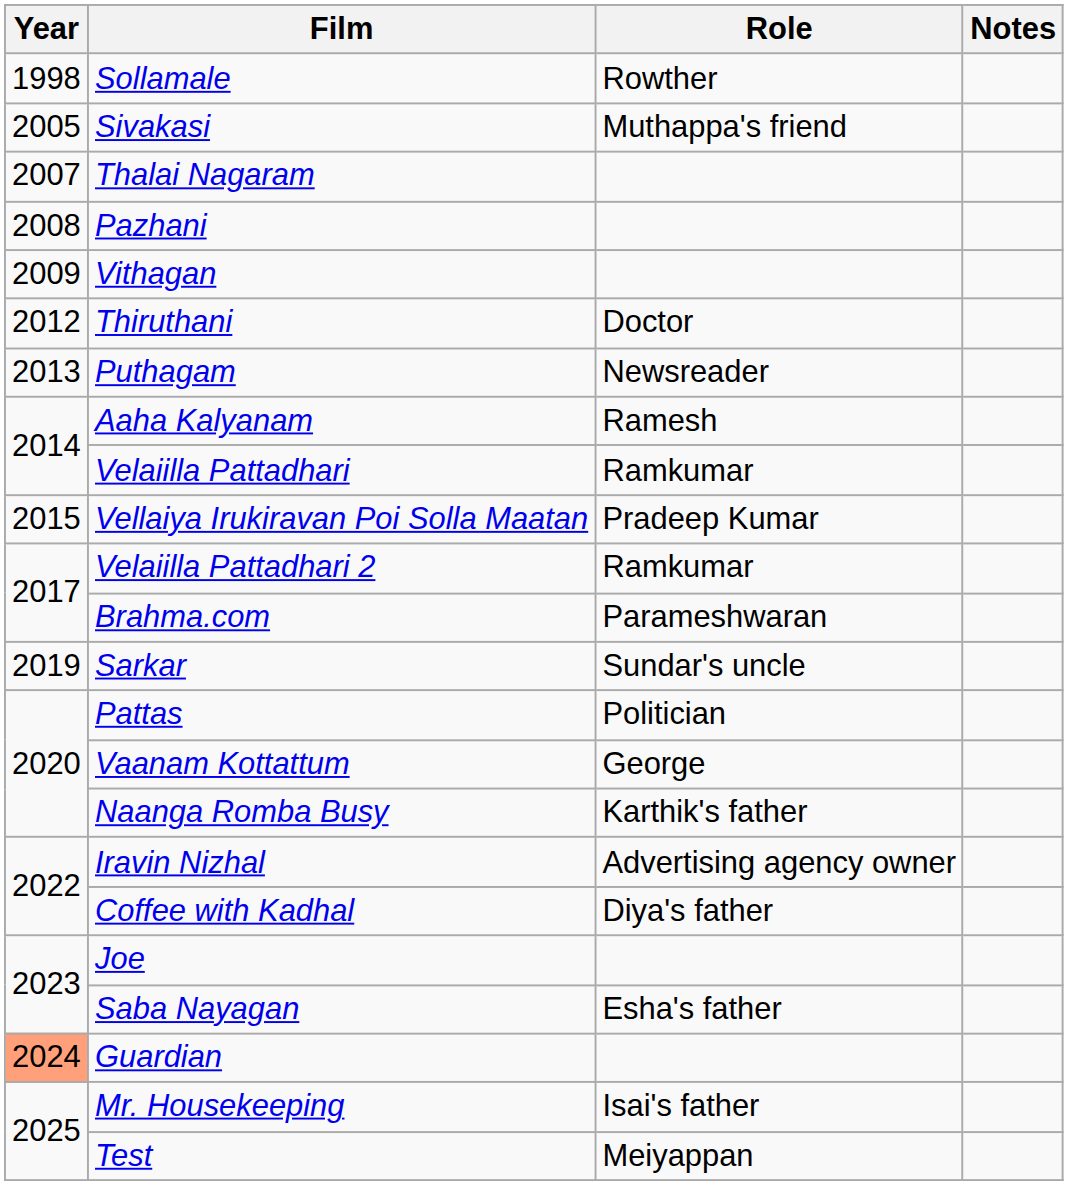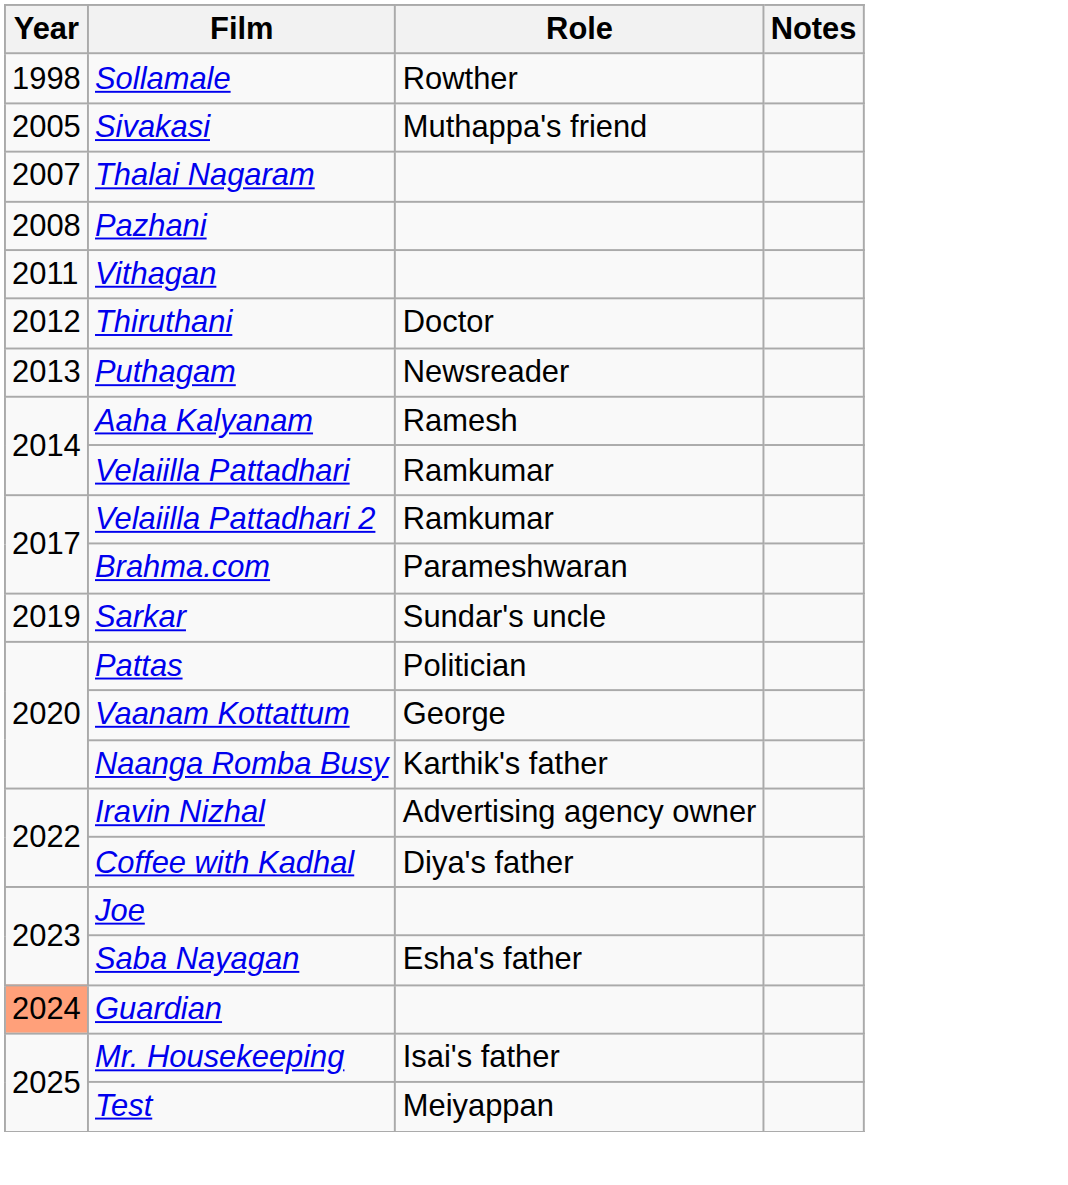Vithagan | Year: 2009 -> 2011
- row: 2015 | Vellaiya Irukiravan Poi Solla Maatan | Pradeep Kumar
